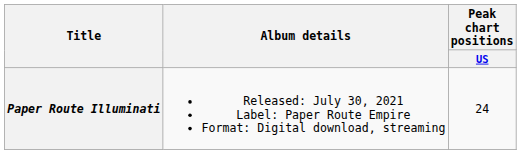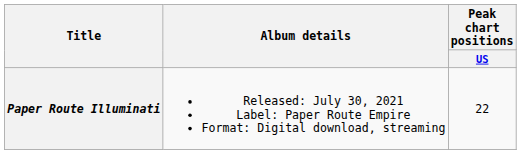Paper Route Illuminati | Peak chart positions / US: 24 -> 22
